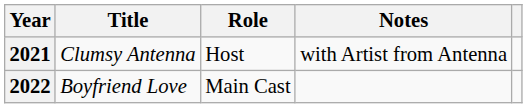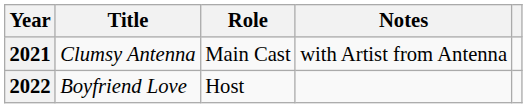2021 | Role: Host -> Main Cast
2022 | Role: Main Cast -> Host
